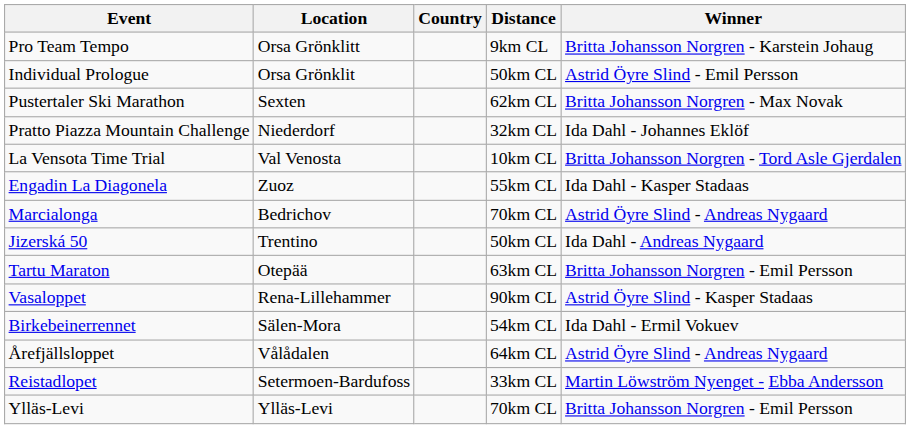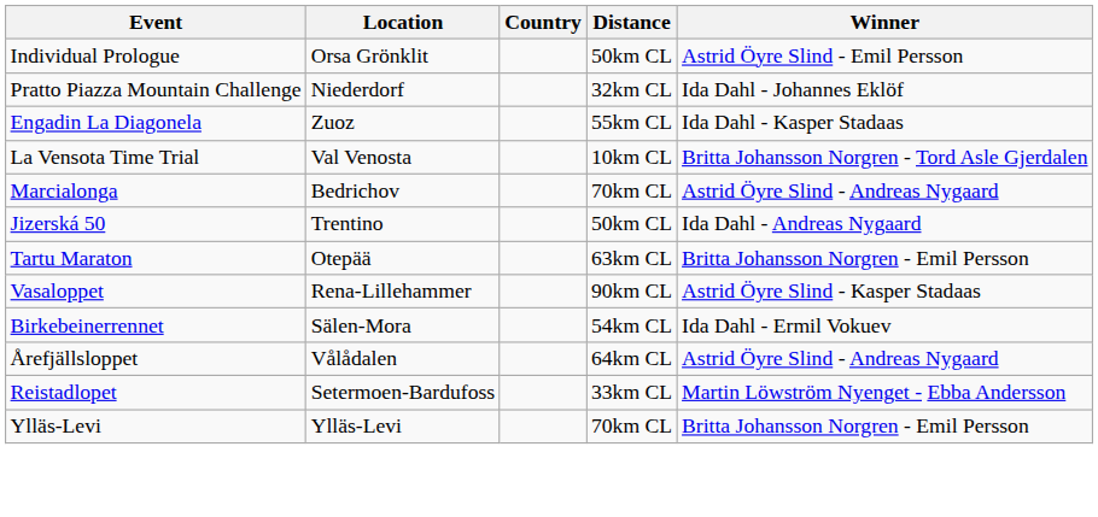- row: Pro Team Tempo | Orsa Grönklitt | 9km CL | Britta Johansson Norgren - Karstein Johaug
- row: Pustertaler Ski Marathon | Sexten | 62km CL | Britta Johansson Norgren - Max Novak
rows swapped: La Vensota Time Trial <-> Engadin La Diagonela
